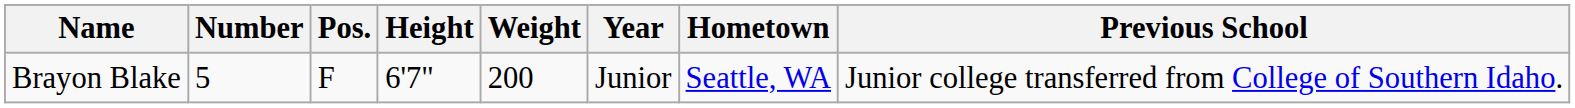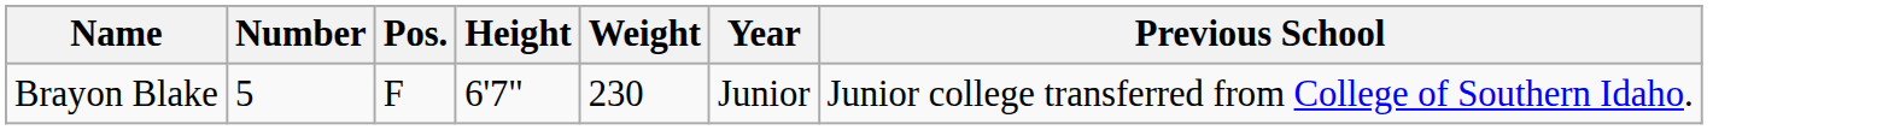- column: Hometown | Seattle, WA
Brayon Blake | Weight: 200 -> 230
